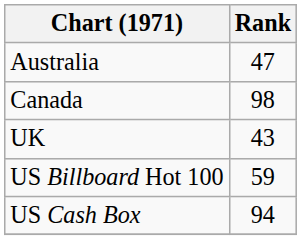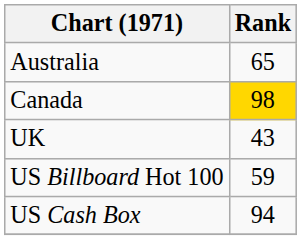Australia | Rank: 47 -> 65
Canada | Rank: no background -> gold background
